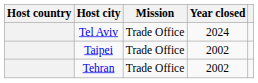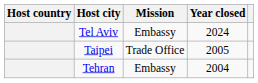Tel Aviv | Mission: Trade Office -> Embassy
Taipei | Year closed: 2002 -> 2005
Tehran | Mission: Trade Office -> Embassy
Tehran | Year closed: 2002 -> 2004
